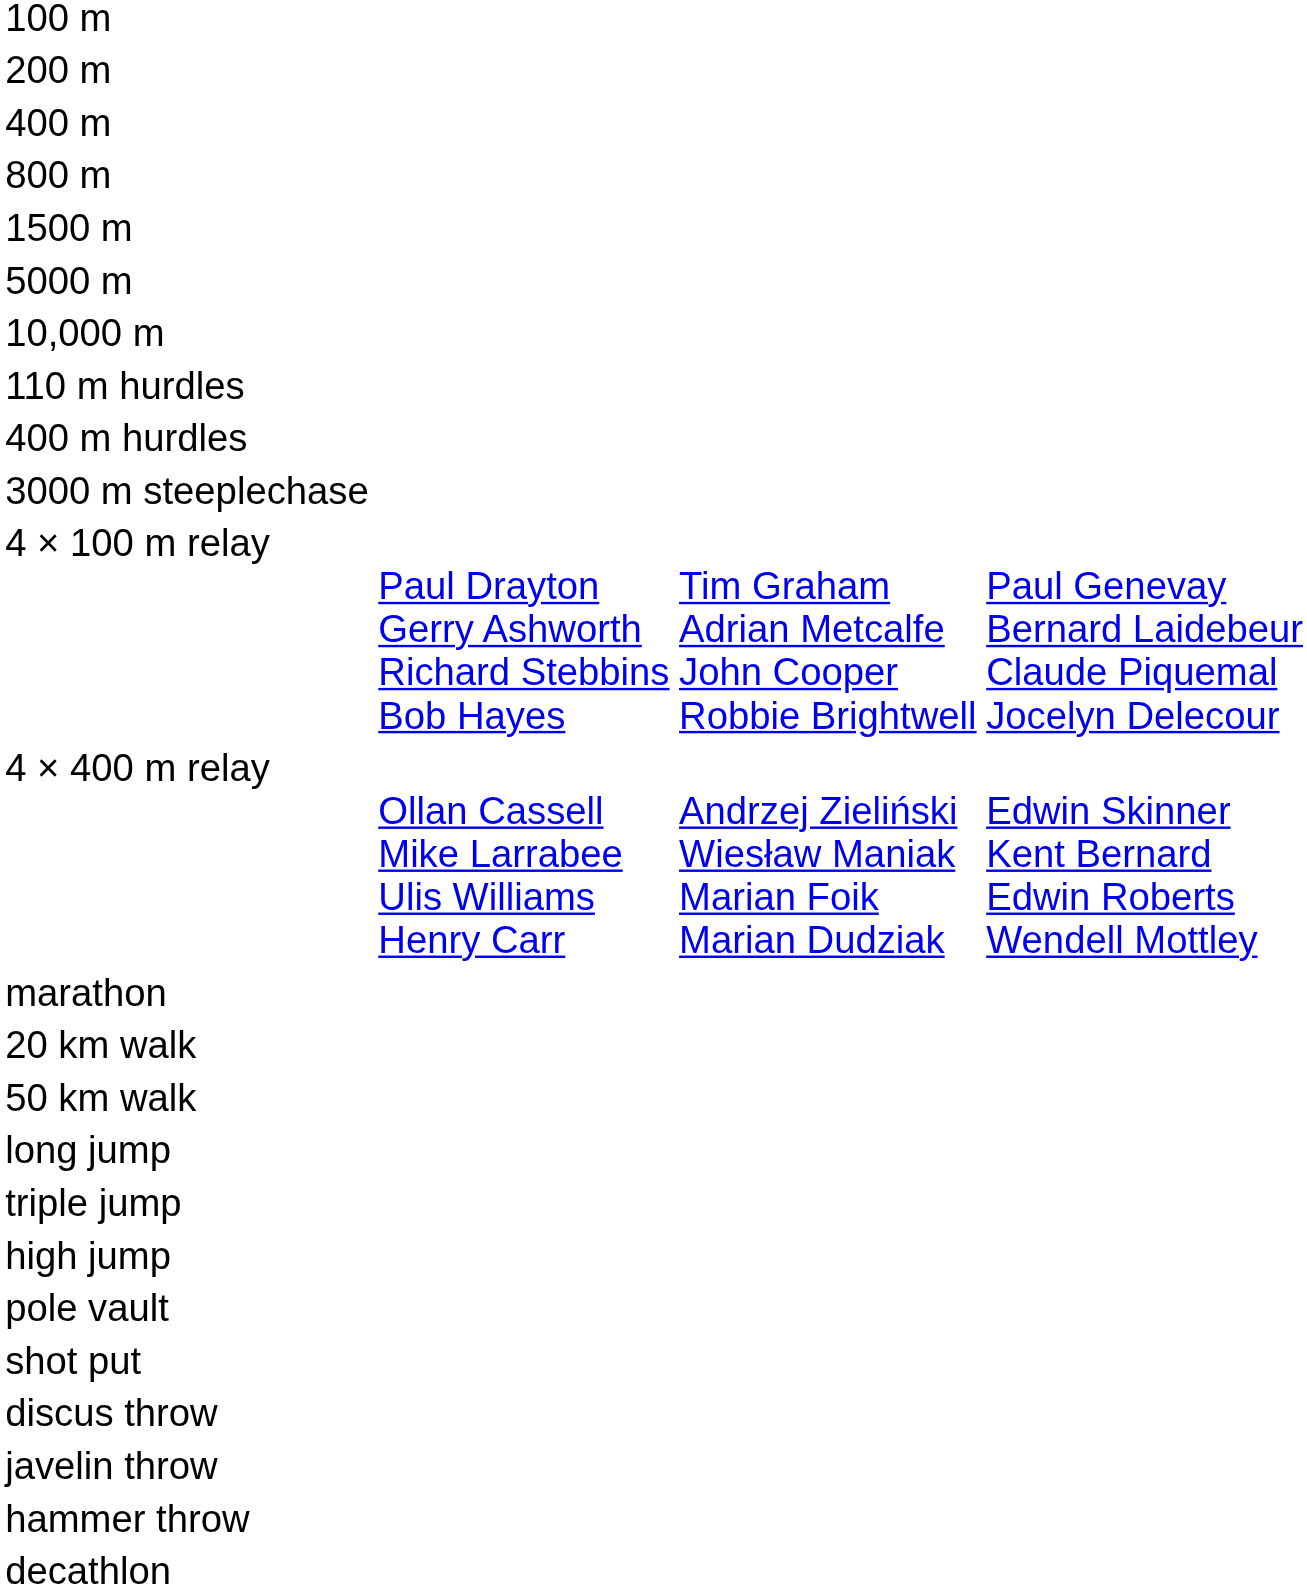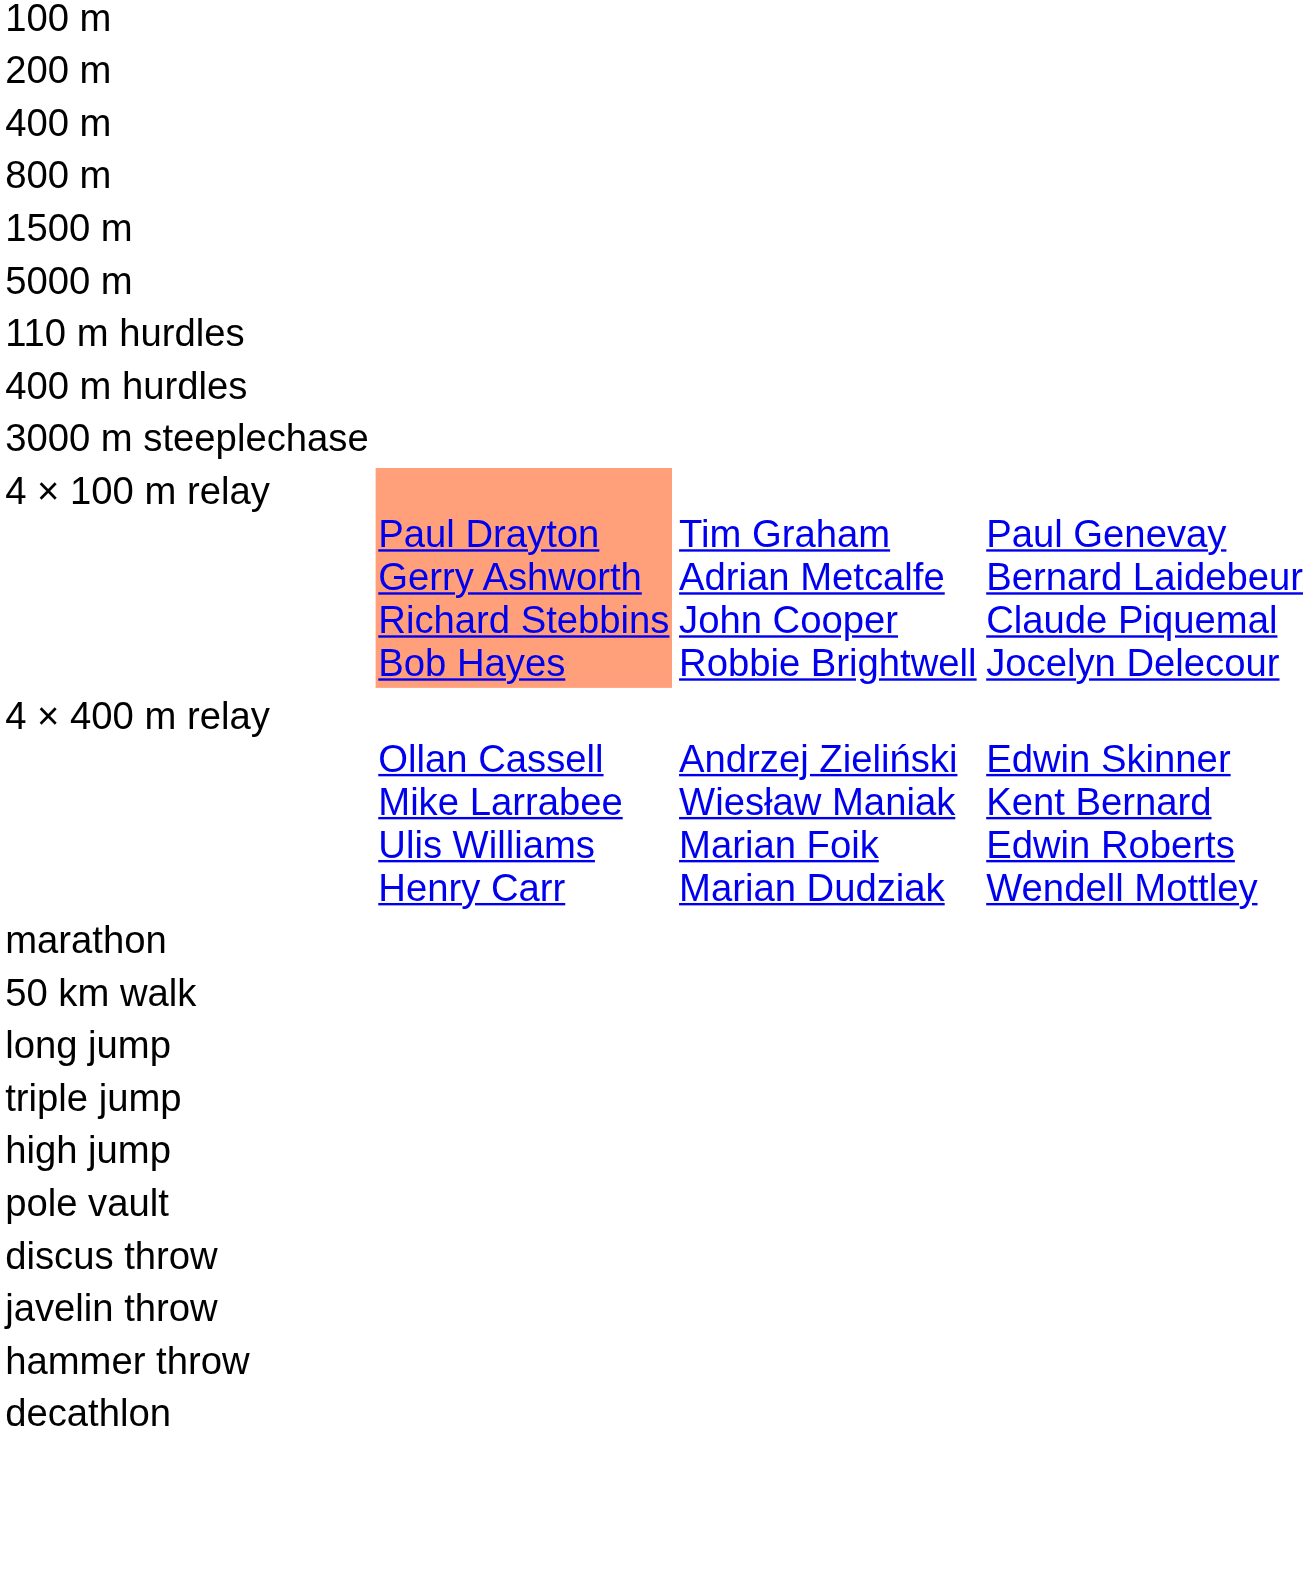- row: 10,000 m
4 × 100 m relay | column 2: no background -> lightsalmon background
- row: 20 km walk
- row: shot put
